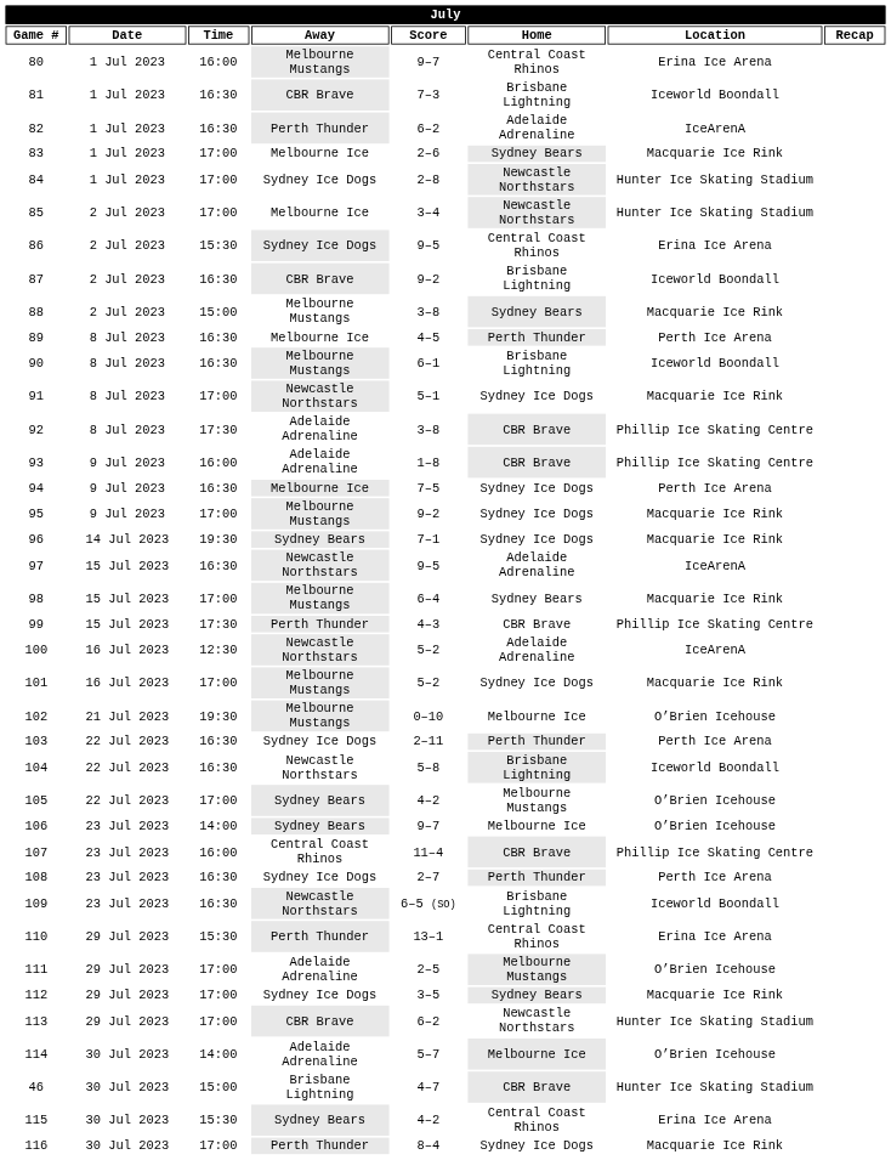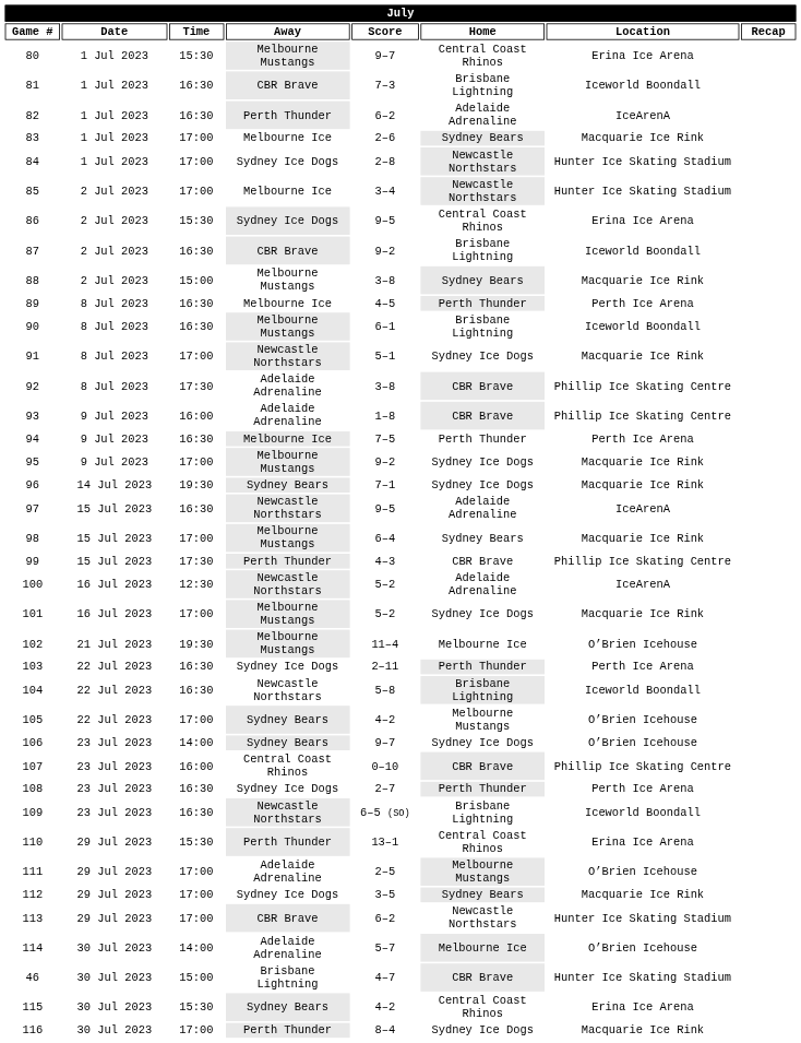80 | Time: 16:00 -> 15:30
94 | Home: Sydney Ice Dogs -> Perth Thunder
102 | Score: 0–10 -> 11–4
106 | Home: Melbourne Ice -> Sydney Ice Dogs
107 | Score: 11–4 -> 0–10
